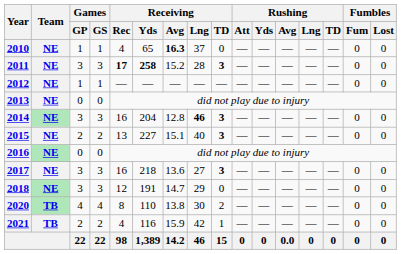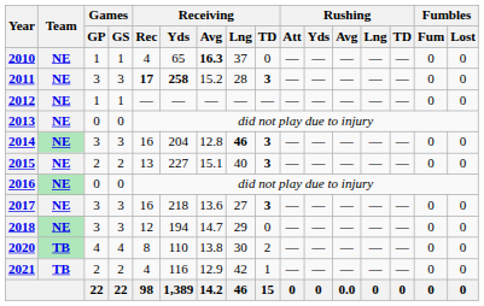2018 | Receiving / Yds: 191 -> 194
2021 | Receiving / Avg: 15.9 -> 12.9
